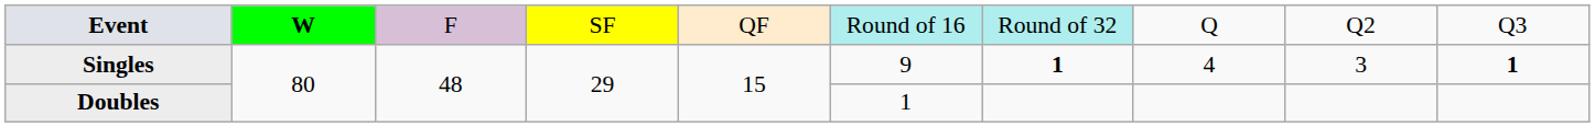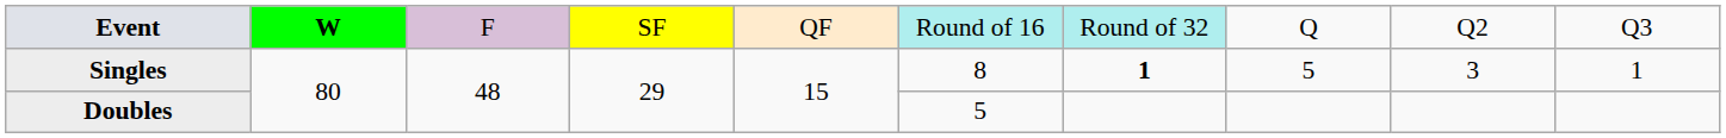Singles | column 6: 9 -> 8
Singles | column 8: 4 -> 5
Singles | column 10: bold -> normal
Doubles | column 6: 1 -> 5
